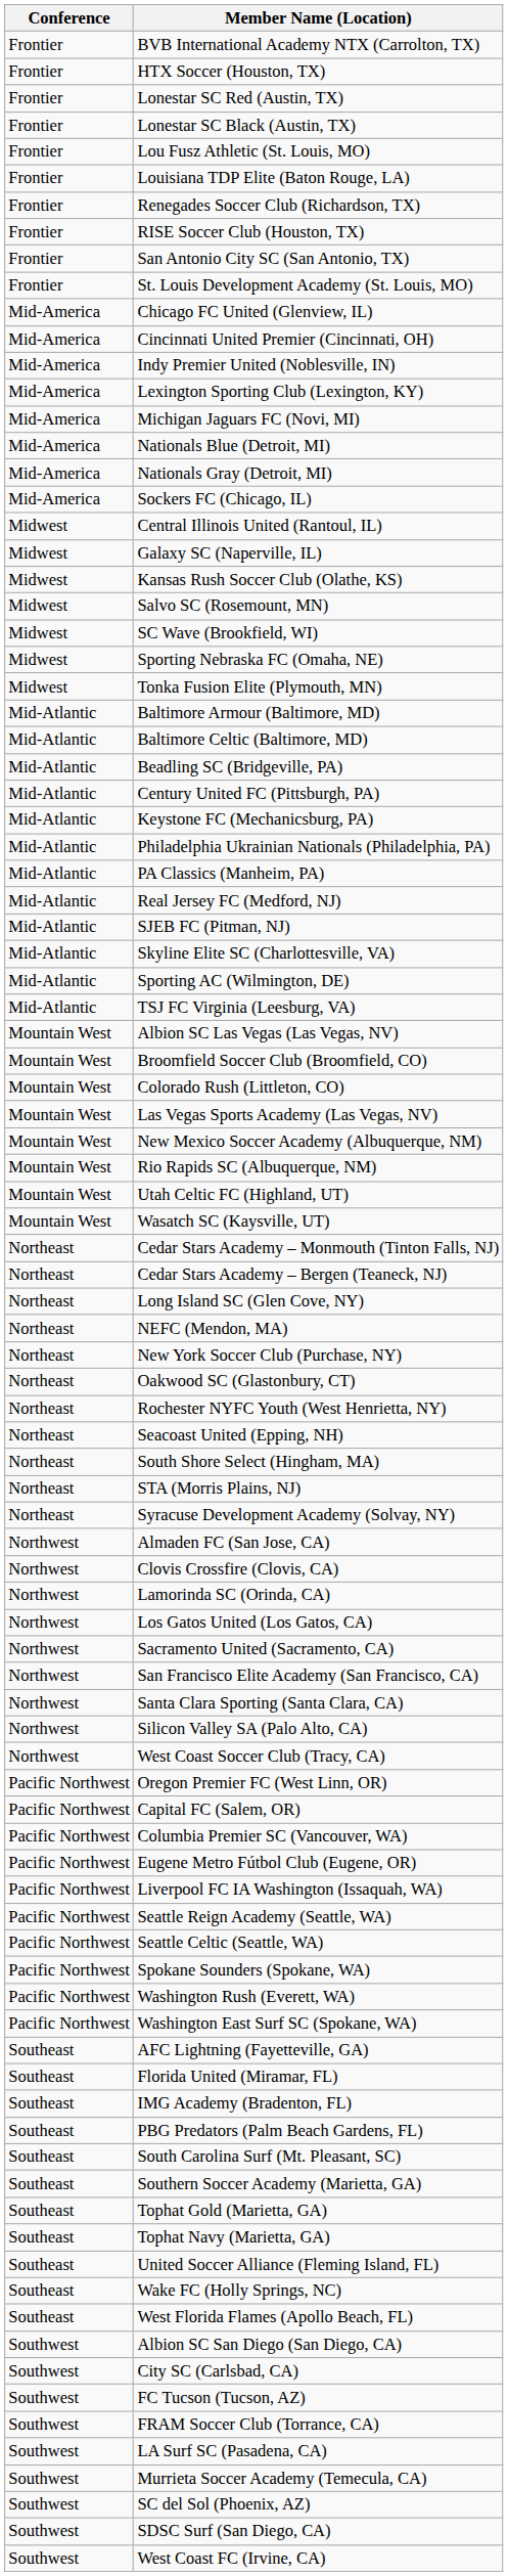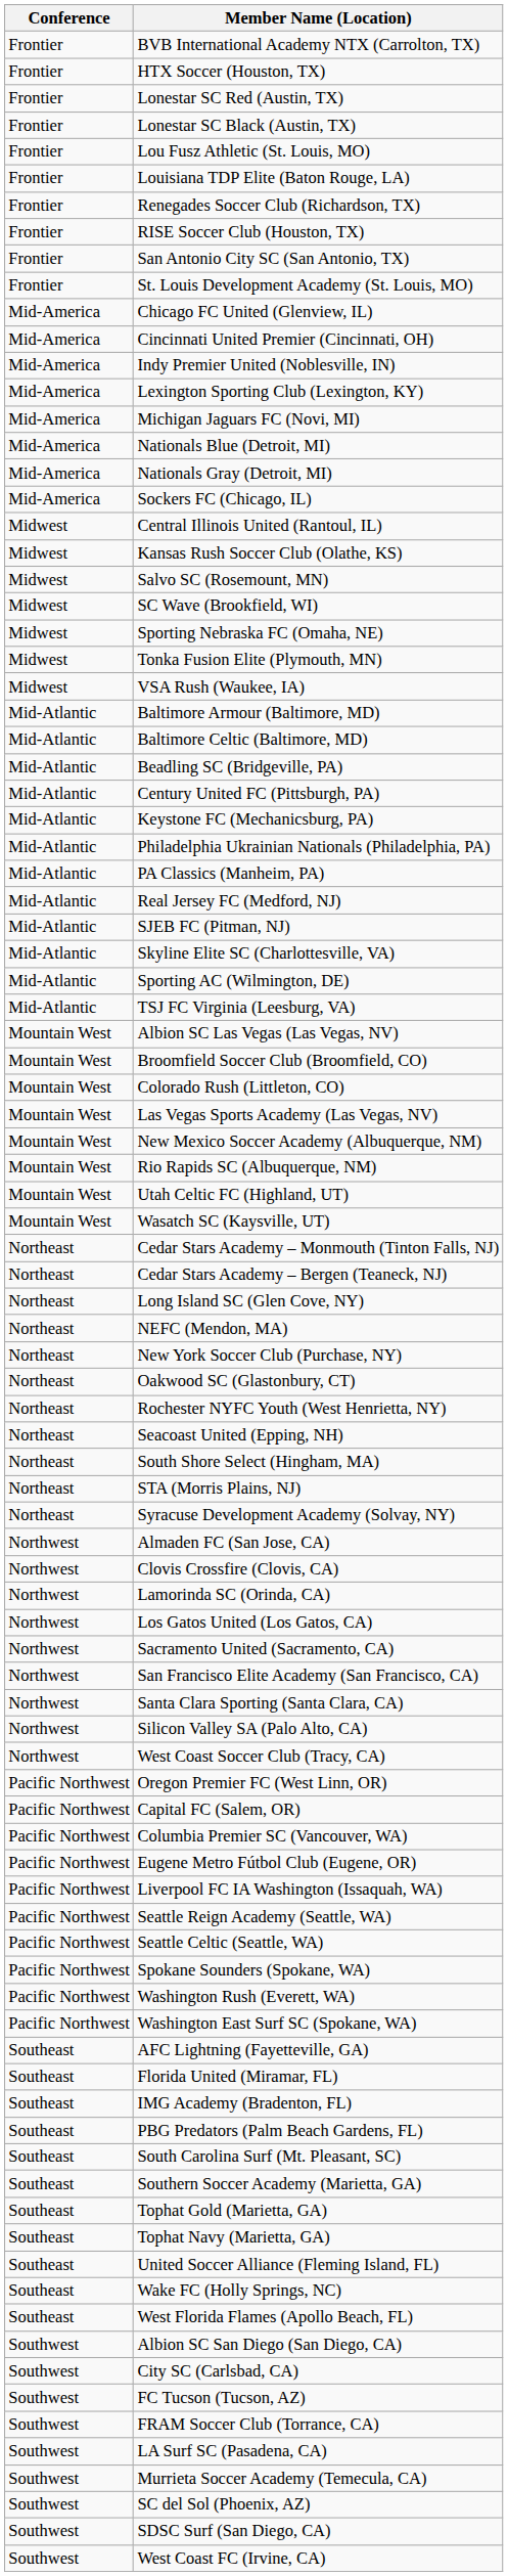- row: Midwest | Galaxy SC (Naperville, IL)
+ row: Midwest | VSA Rush (Waukee, IA)
